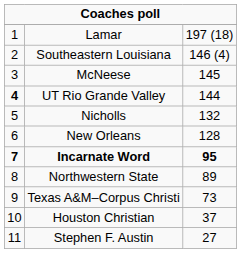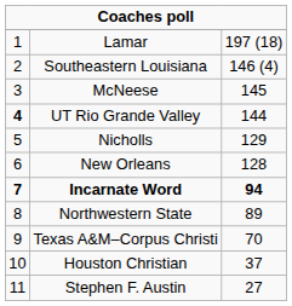Nicholls | column 3: 132 -> 129
Incarnate Word | column 3: 95 -> 94
Texas A&M–Corpus Christi | column 3: 73 -> 70
